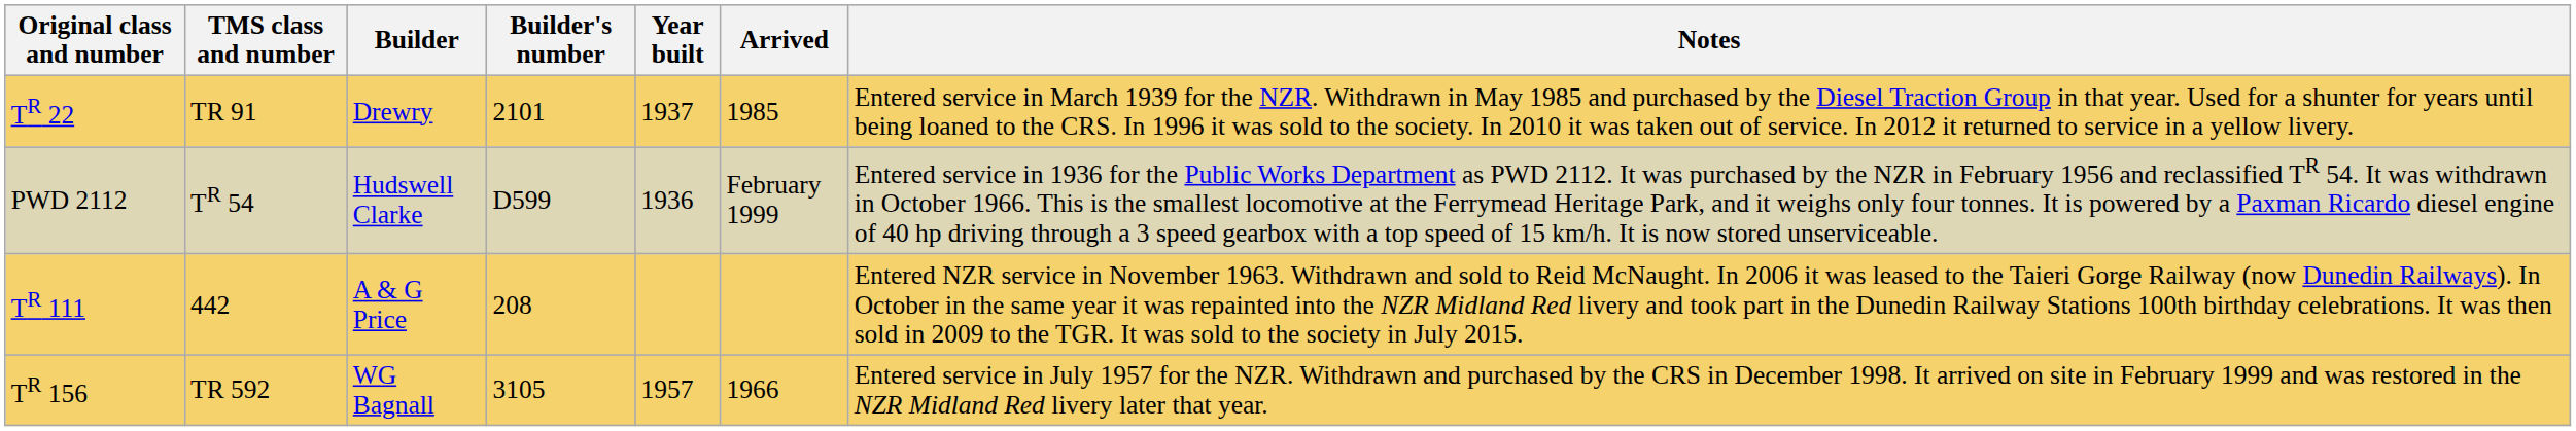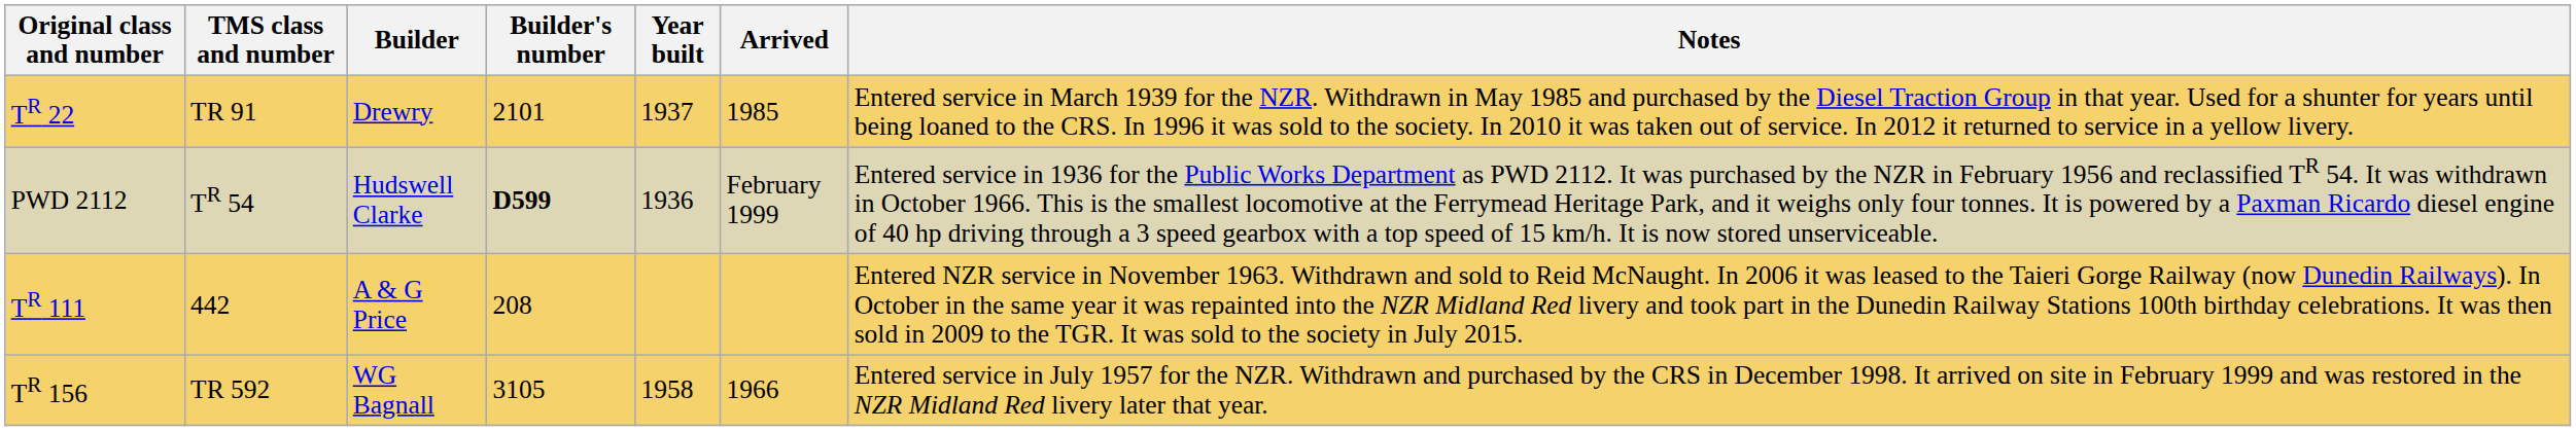PWD 2112 | Builder's number: normal -> bold
TR 156 | Year built: 1957 -> 1958
